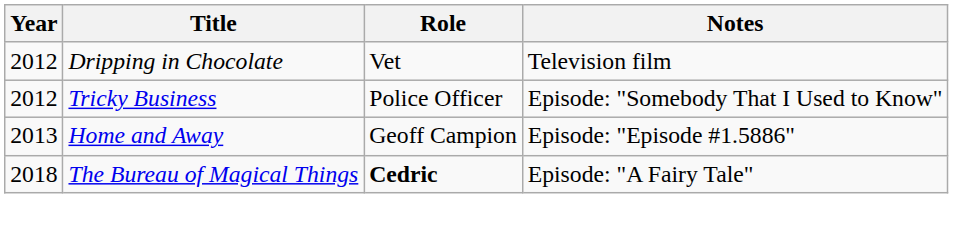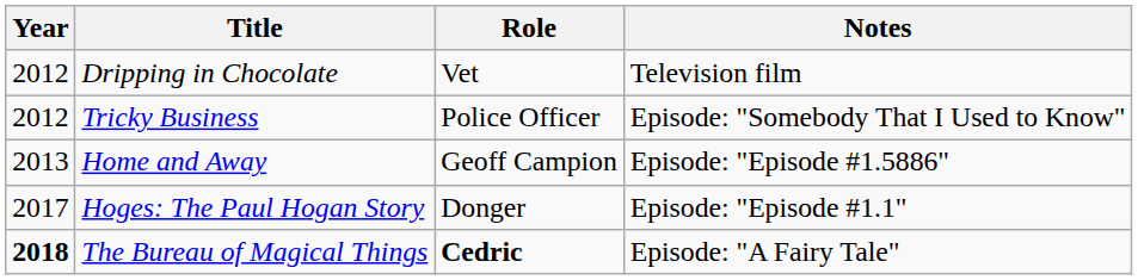+ row: 2017 | Hoges: The Paul Hogan Story | Donger | Episode: "Episode #1.1"
The Bureau of Magical Things | Year: normal -> bold
